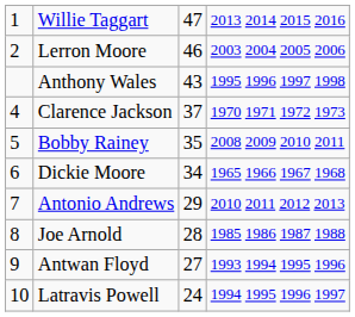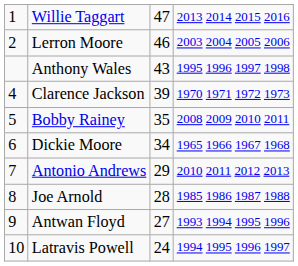Clarence Jackson | column 3: 37 -> 39
